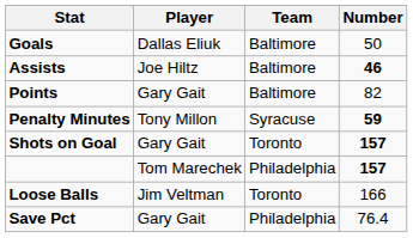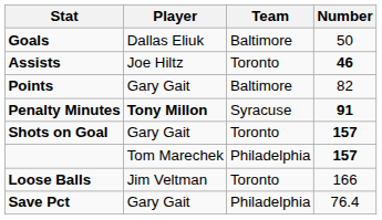Assists | Team: Baltimore -> Toronto
Penalty Minutes | Player: normal -> bold
Penalty Minutes | Number: 59 -> 91
